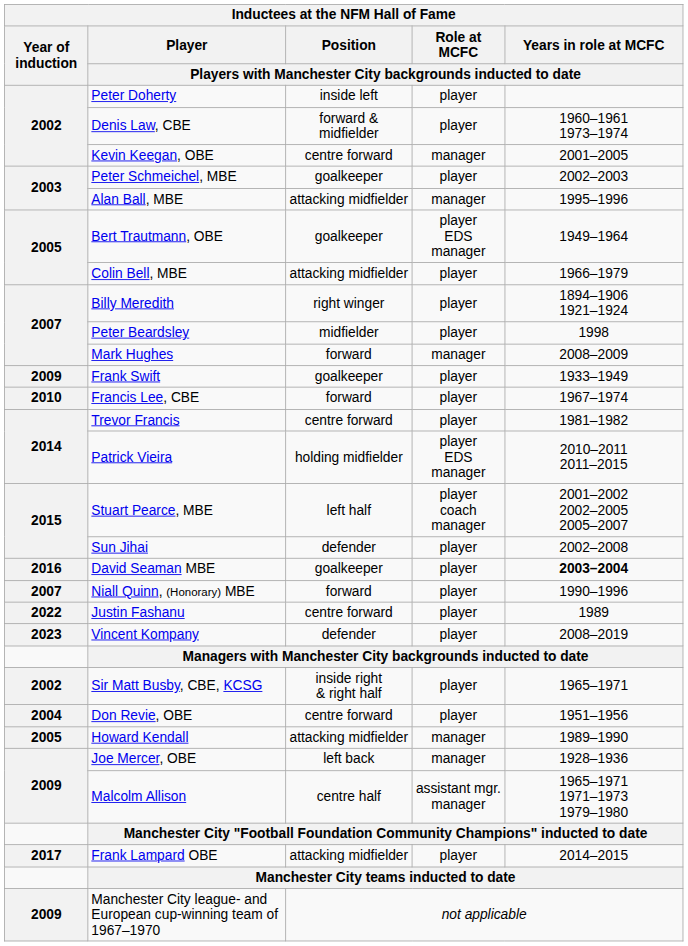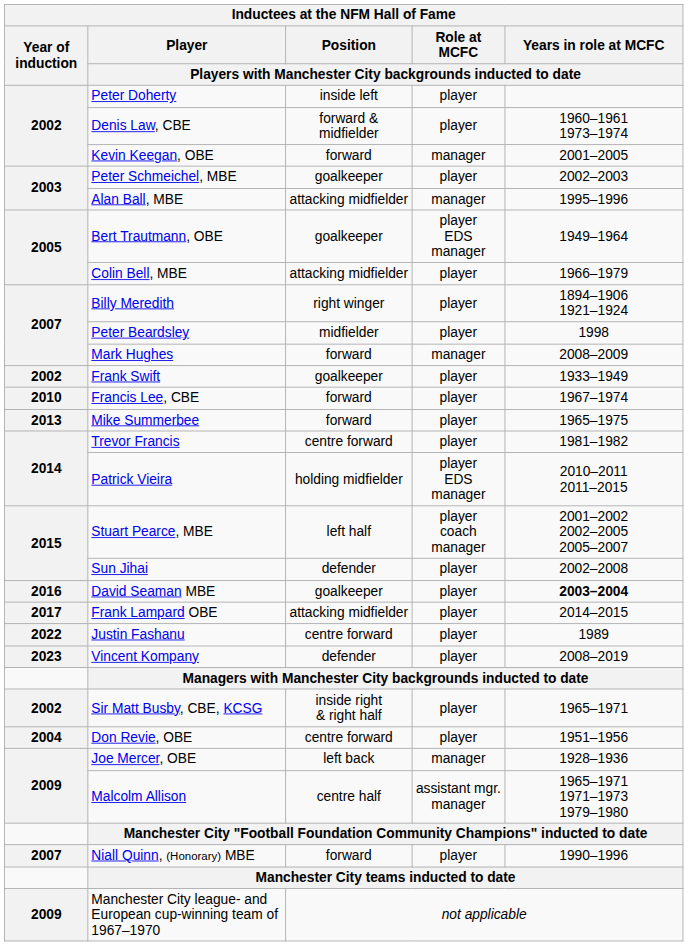Kevin Keegan, OBE | column 3: centre forward -> forward
Frank Swift | Year of induction: 2009 -> 2002
+ row: 2013 | Mike Summerbee | forward | player | 1965–1975
rows swapped: Frank Lampard OBE <-> Niall Quinn, (Honorary) MBE
- row: 2005 | Howard Kendall | attacking midfielder | manager | 1989–1990
